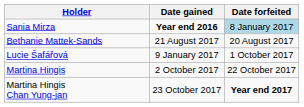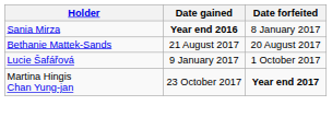Sania Mirza | Date forfeited: lightblue background -> no background
- row: Martina Hingis | 2 October 2017 | 22 October 2017
